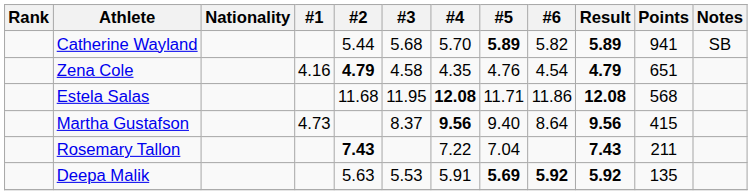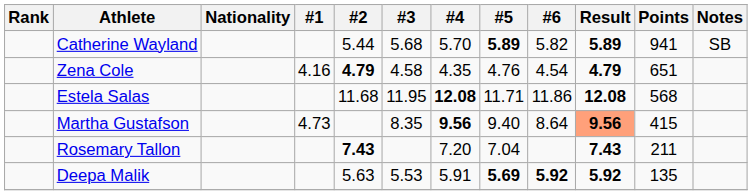Martha Gustafson | #3: 8.37 -> 8.35
Martha Gustafson | Result: no background -> lightsalmon background
Rosemary Tallon | #4: 7.22 -> 7.20
